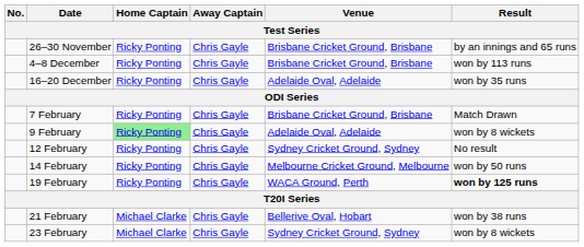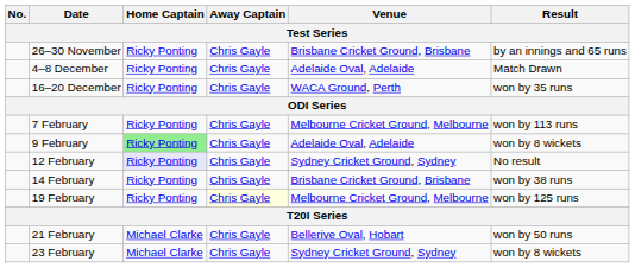4–8 December | Venue: Brisbane Cricket Ground, Brisbane -> Adelaide Oval, Adelaide
4–8 December | Result: won by 113 runs -> Match Drawn
16–20 December | Venue: Adelaide Oval, Adelaide -> WACA Ground, Perth
7 February | Venue: Brisbane Cricket Ground, Brisbane -> Melbourne Cricket Ground, Melbourne
7 February | Result: Match Drawn -> won by 113 runs
12 February | Home Captain: no background -> lavender background
14 February | Venue: Melbourne Cricket Ground, Melbourne -> Brisbane Cricket Ground, Brisbane
14 February | Result: won by 50 runs -> won by 38 runs
19 February | Away Captain: no background -> lightyellow background
19 February | Venue: WACA Ground, Perth -> Melbourne Cricket Ground, Melbourne
19 February | Result: bold -> normal
21 February | Result: won by 38 runs -> won by 50 runs
